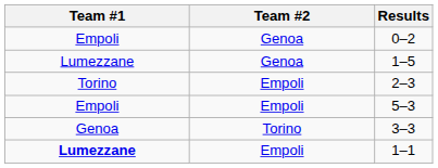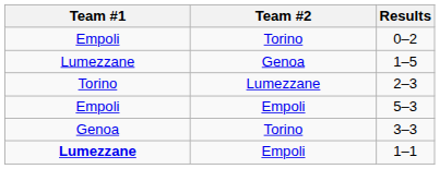0–2 | Team #2: Genoa -> Torino
2–3 | Team #2: Empoli -> Lumezzane
